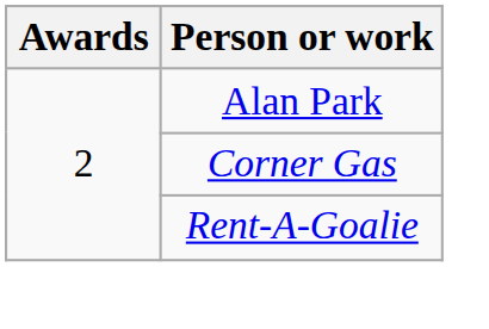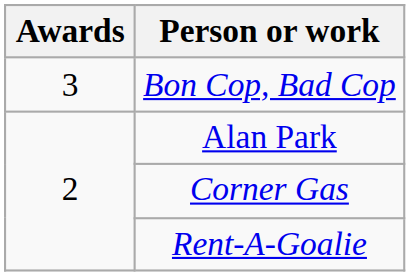+ row: 3 | Bon Cop, Bad Cop
